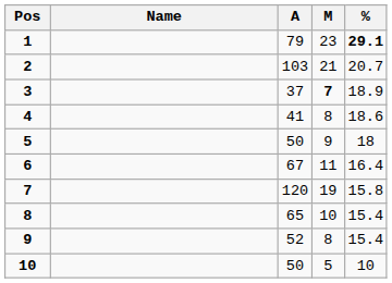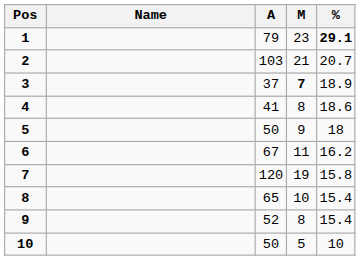6 | %: 16.4 -> 16.2
